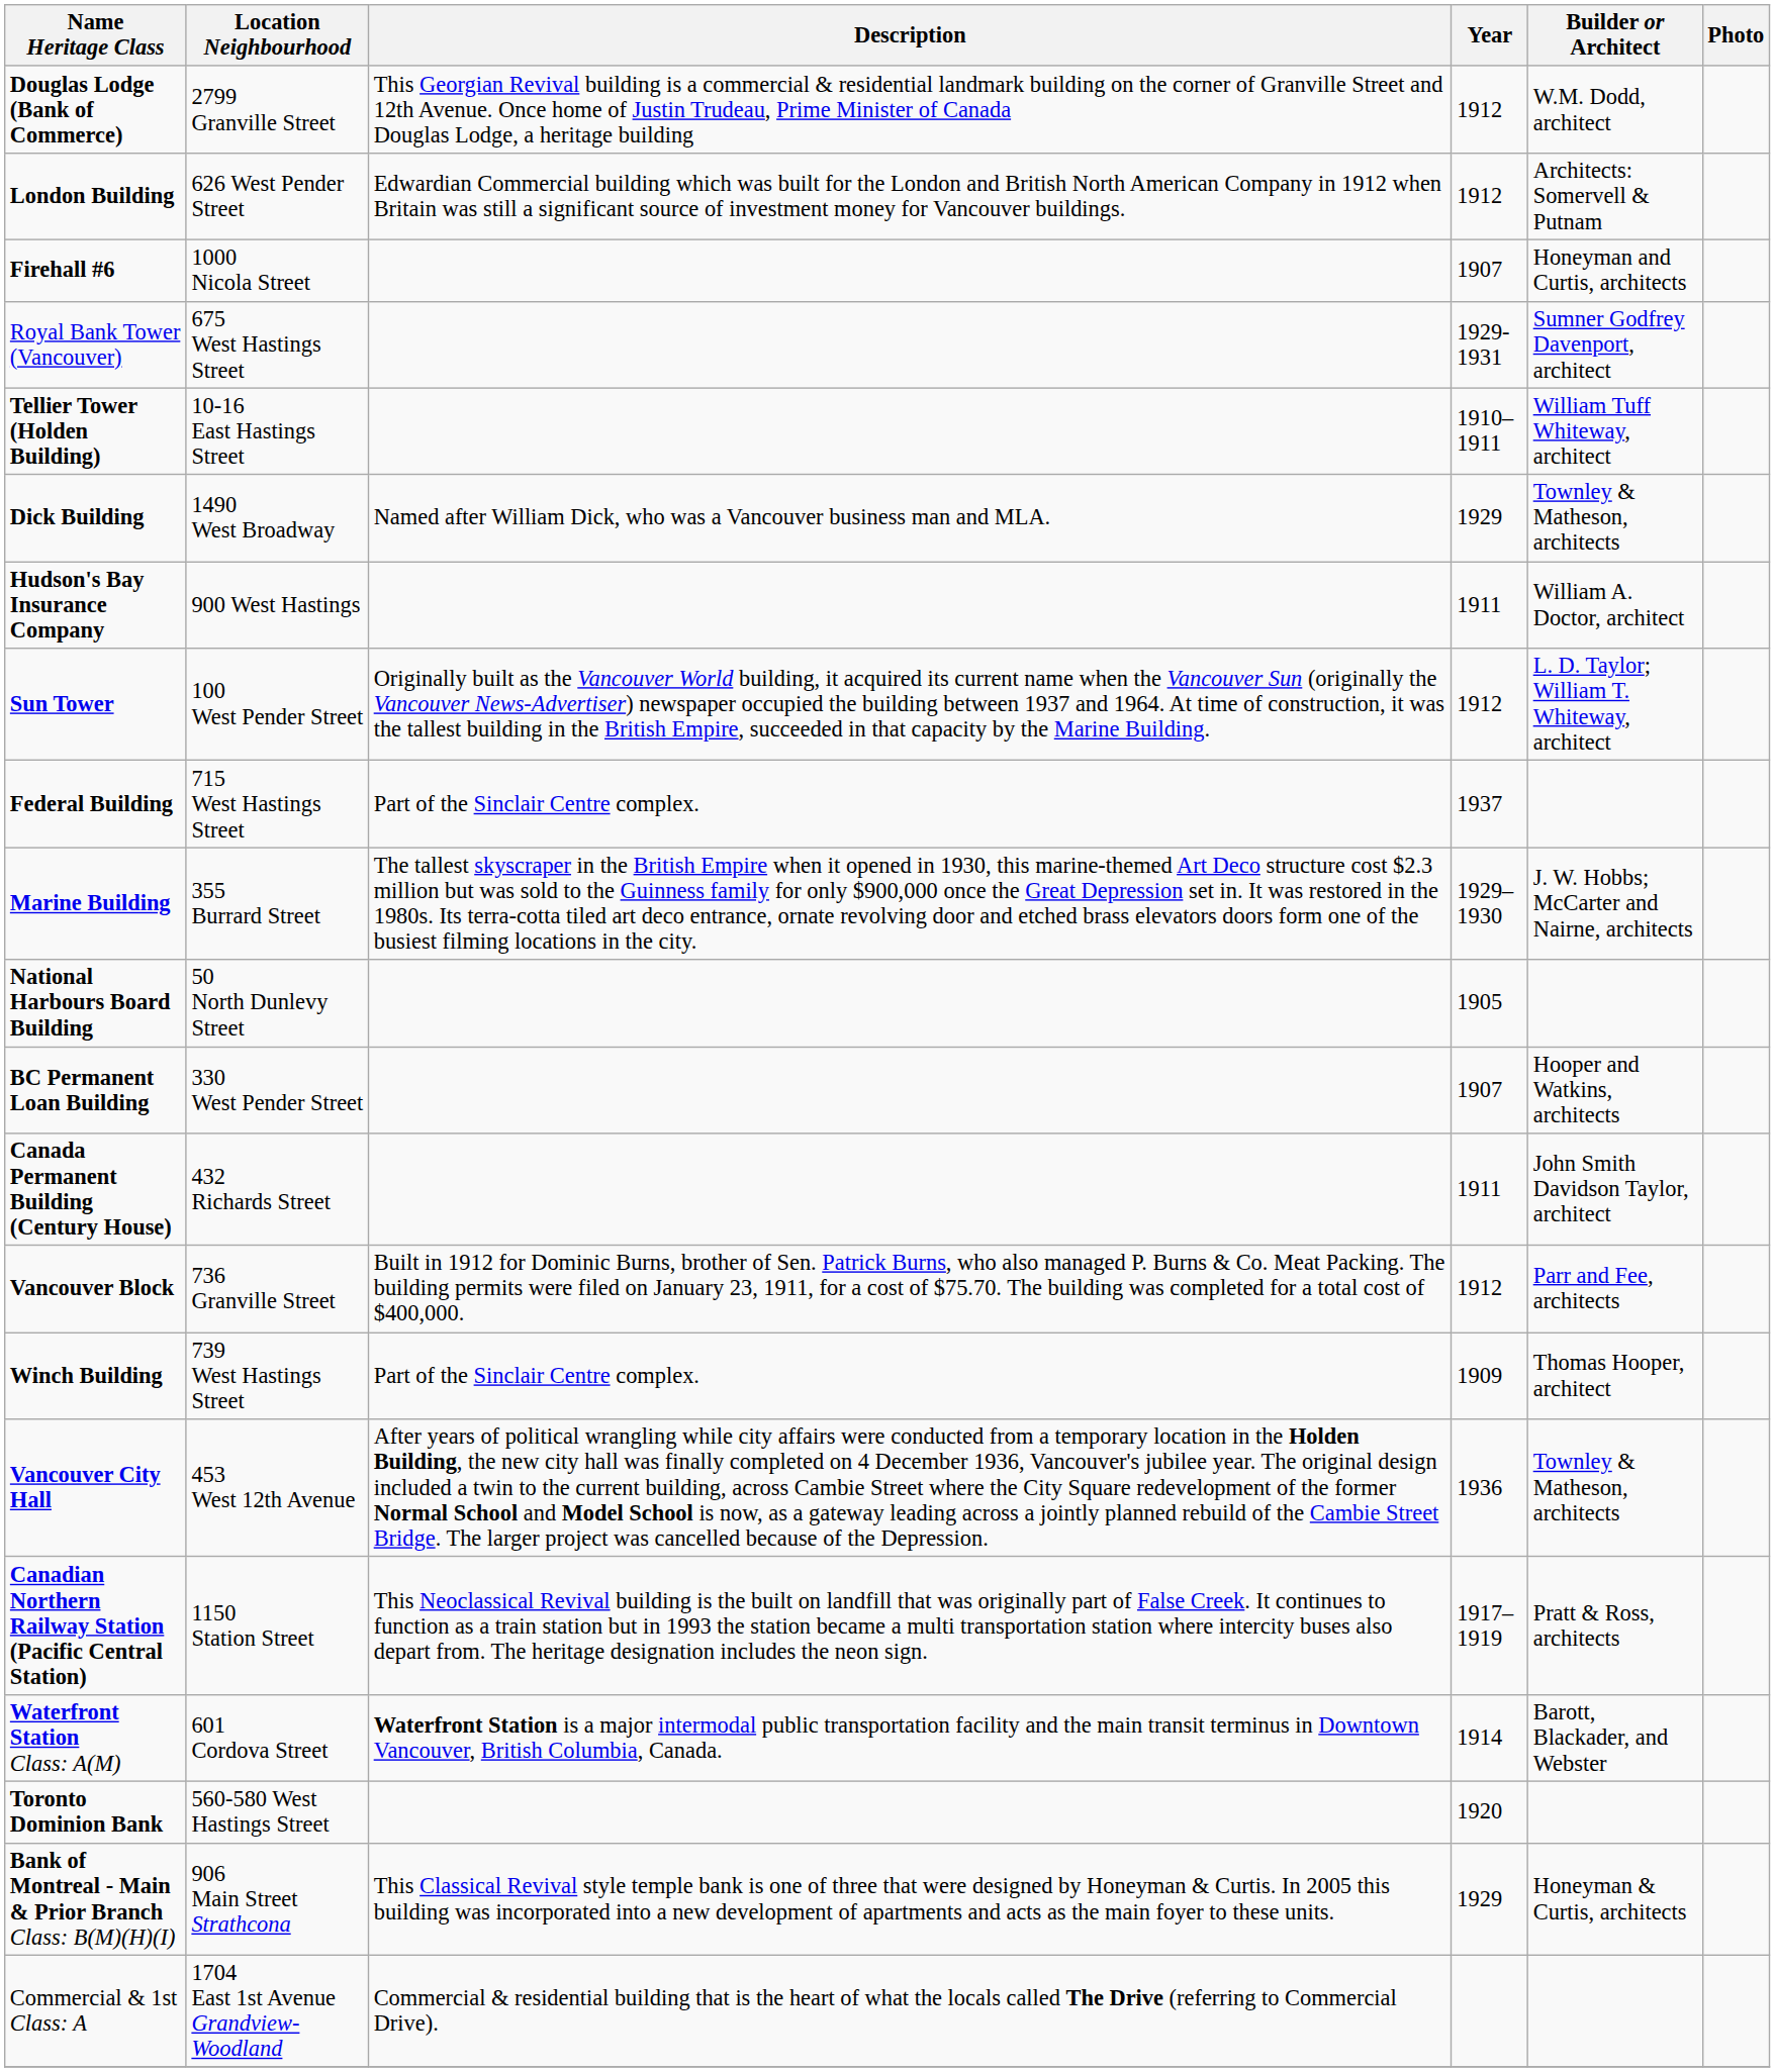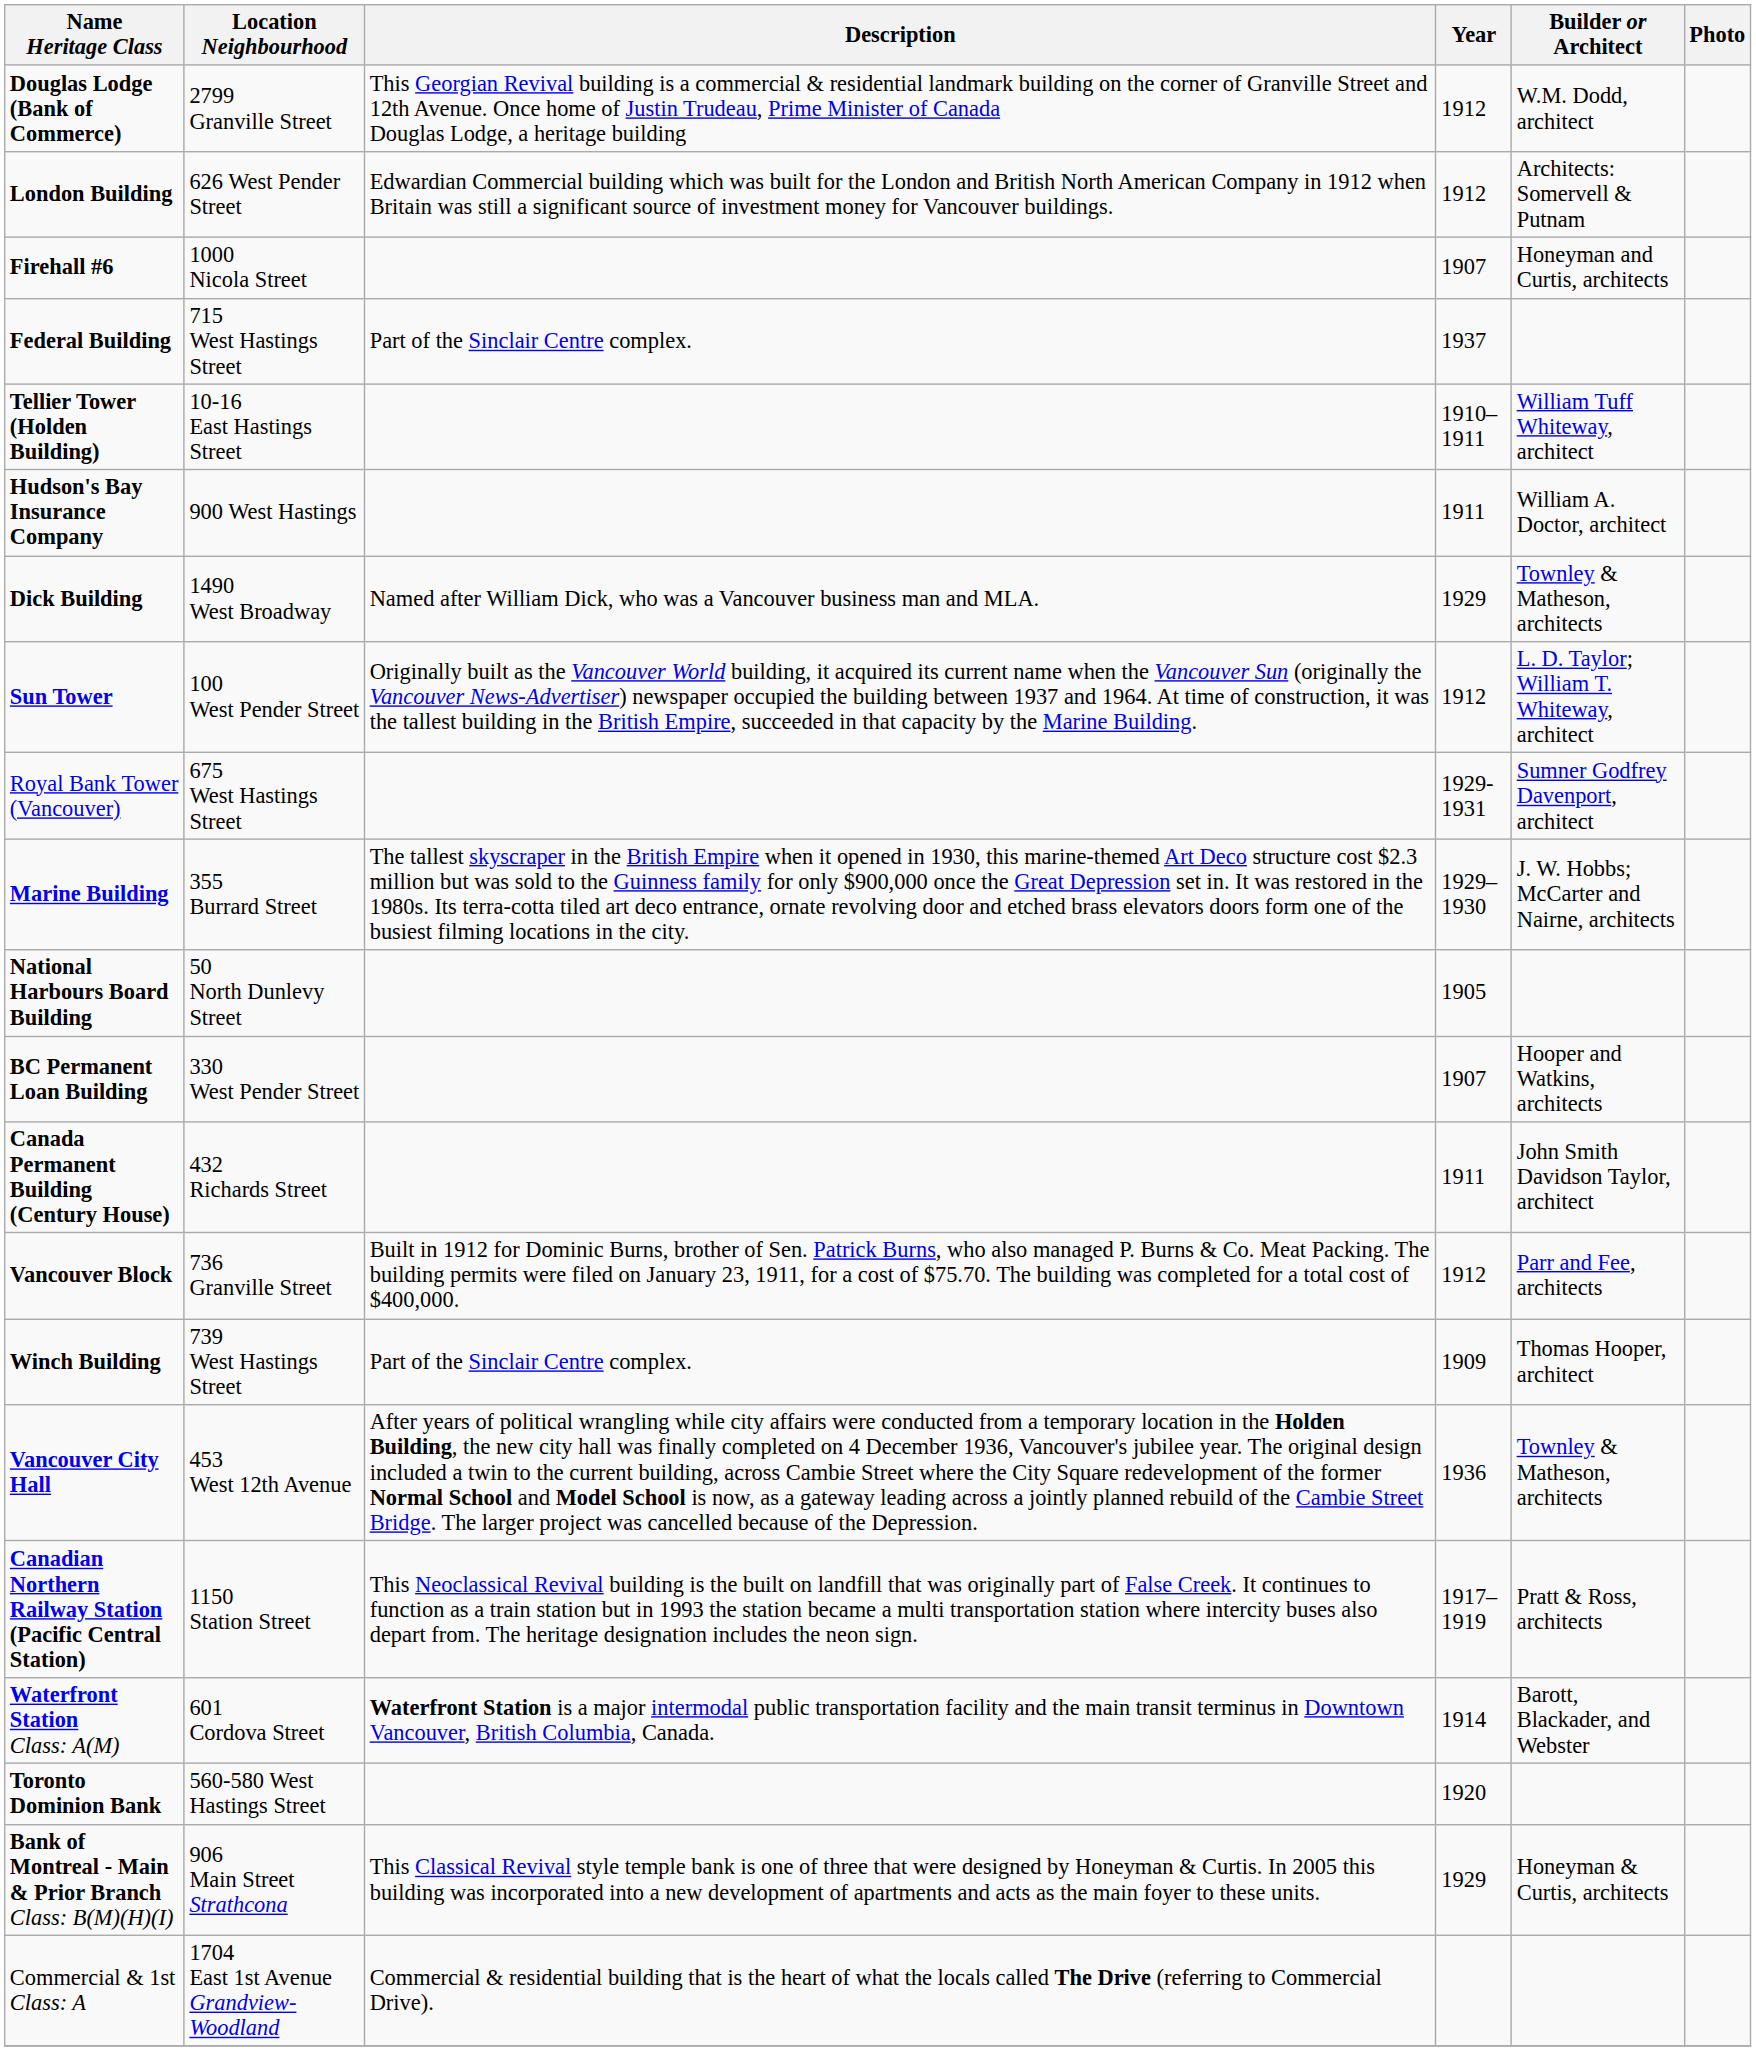rows swapped: Royal Bank Tower (Vancouver) <-> Federal Building
rows swapped: Hudson's Bay Insurance Company <-> Dick Building
